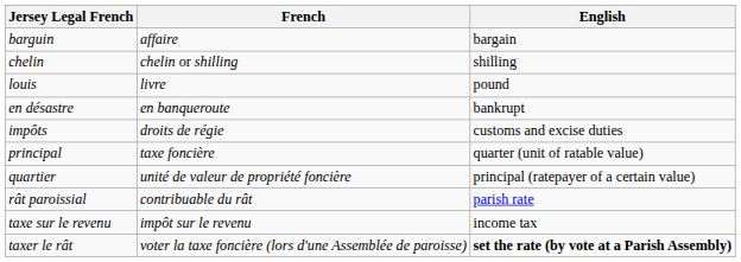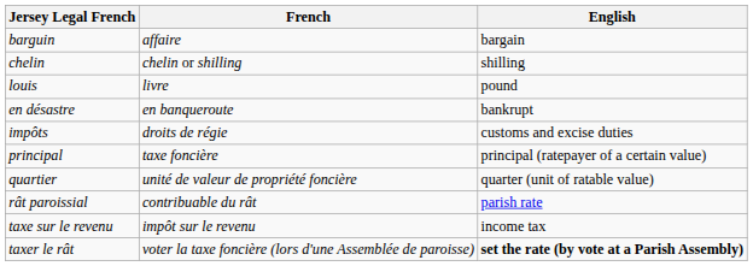principal | English: quarter (unit of ratable value) -> principal (ratepayer of a certain value)
quartier | English: principal (ratepayer of a certain value) -> quarter (unit of ratable value)
